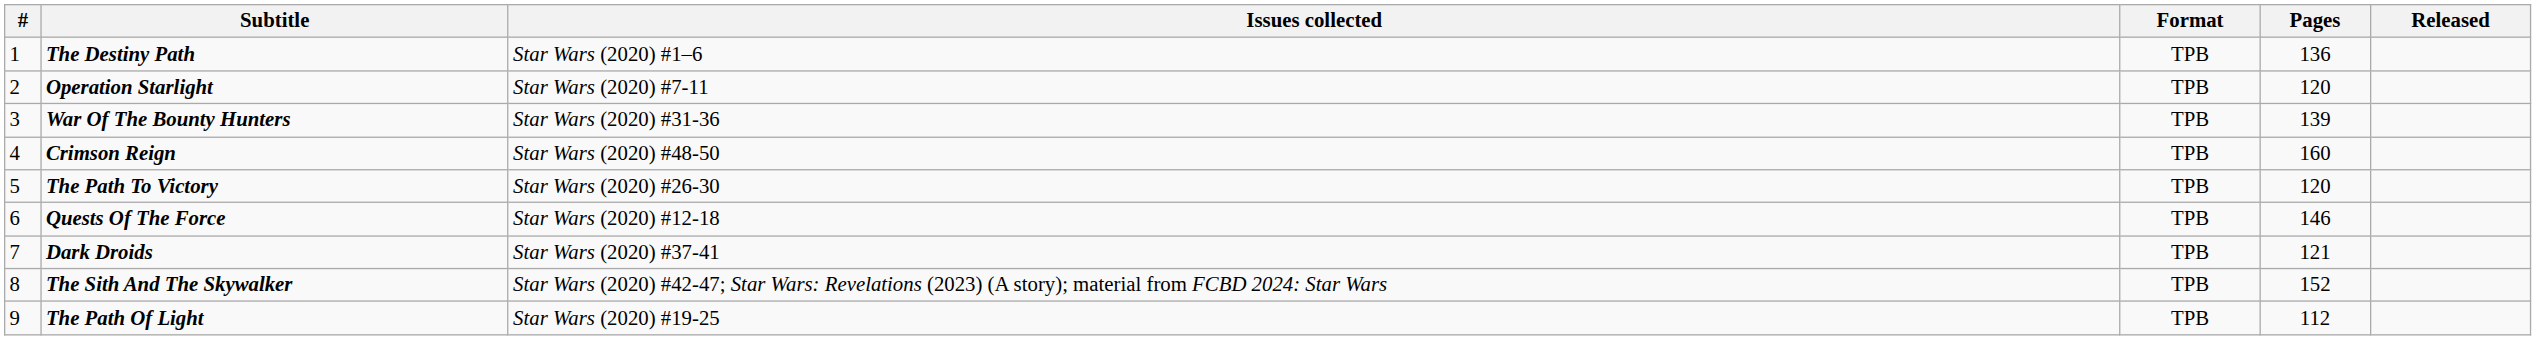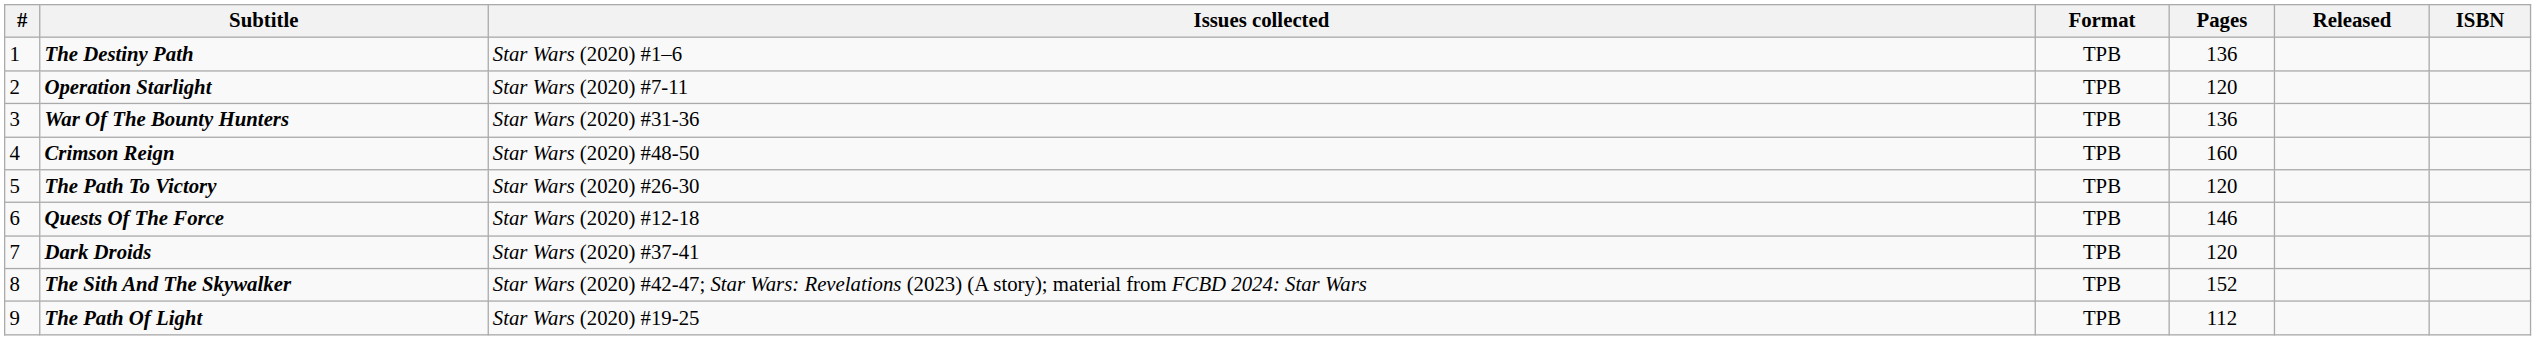+ column: ISBN
War Of The Bounty Hunters | Pages: 139 -> 136
Dark Droids | Pages: 121 -> 120
